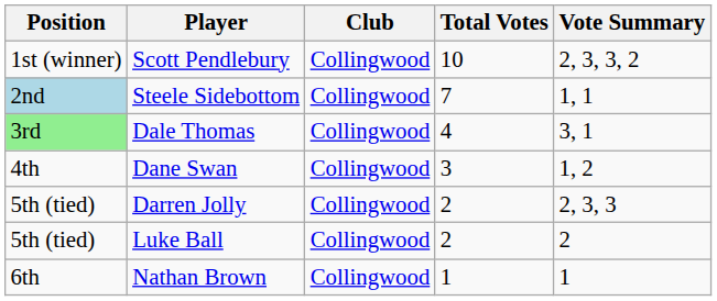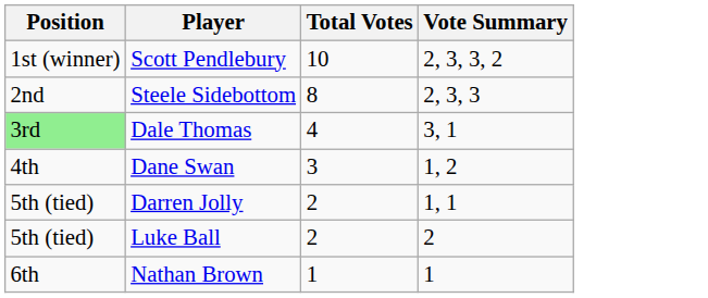- column: Club | Collingwood | Collingwood | Collingwood | Collingwood | Collingwood | Collingwood | Collingwood
Steele Sidebottom | Position: lightblue background -> no background
Steele Sidebottom | Total Votes: 7 -> 8
Steele Sidebottom | Vote Summary: 1, 1 -> 2, 3, 3
Darren Jolly | Vote Summary: 2, 3, 3 -> 1, 1
